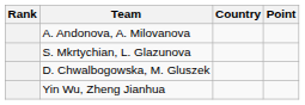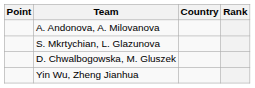columns swapped: Rank <-> Point
